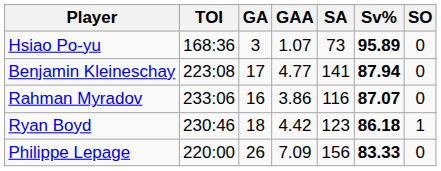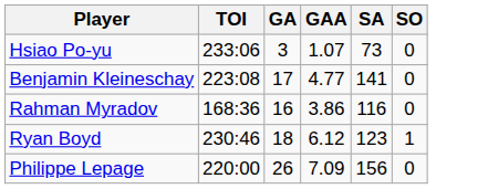- column: Sv% | 95.89 | 87.94 | 87.07 | 86.18 | 83.33
Hsiao Po-yu | TOI: 168:36 -> 233:06
Rahman Myradov | TOI: 233:06 -> 168:36
Ryan Boyd | GAA: 4.42 -> 6.12
